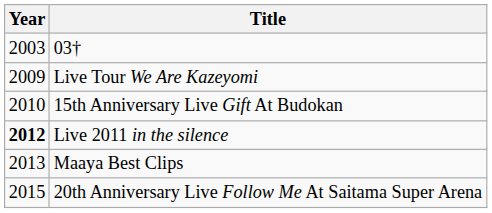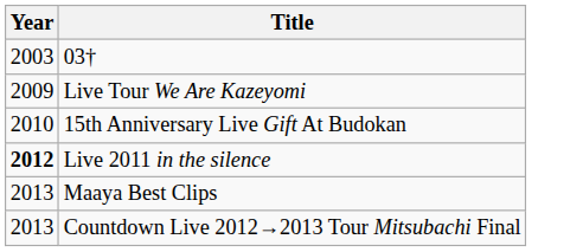+ row: 2013 | Countdown Live 2012→2013 Tour Mitsubachi Final
- row: 2015 | 20th Anniversary Live Follow Me At Saitama Super Arena
